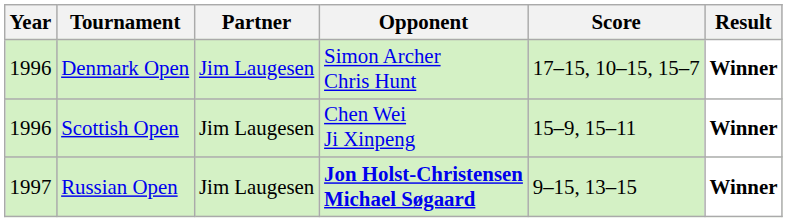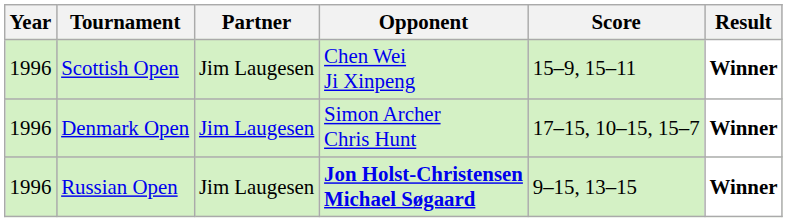rows swapped: Denmark Open <-> Scottish Open
Russian Open | Year: 1997 -> 1996
